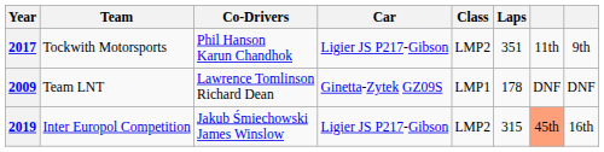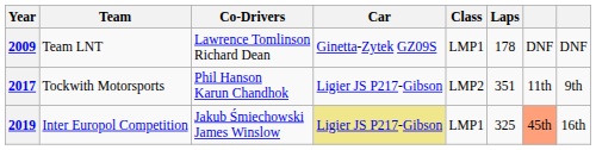rows swapped: 2009 <-> 2017
2019 | Car: no background -> khaki background
2019 | Class: LMP2 -> LMP1
2019 | Laps: 315 -> 325
